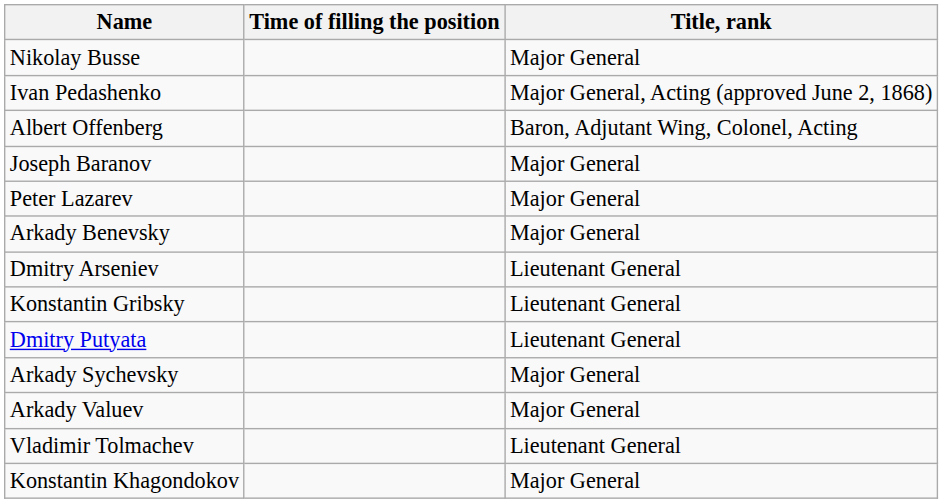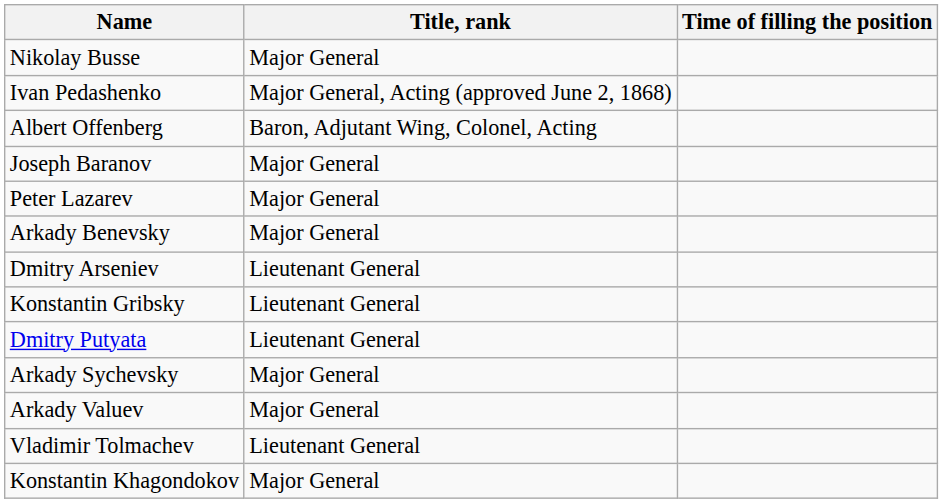columns swapped: Title, rank <-> Time of filling the position
